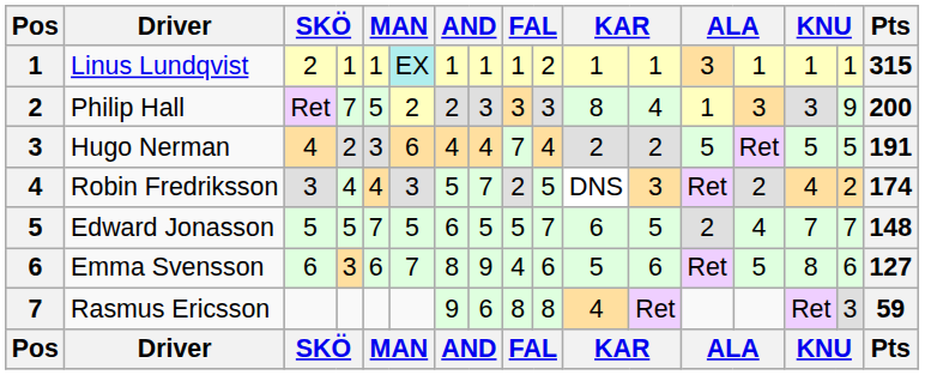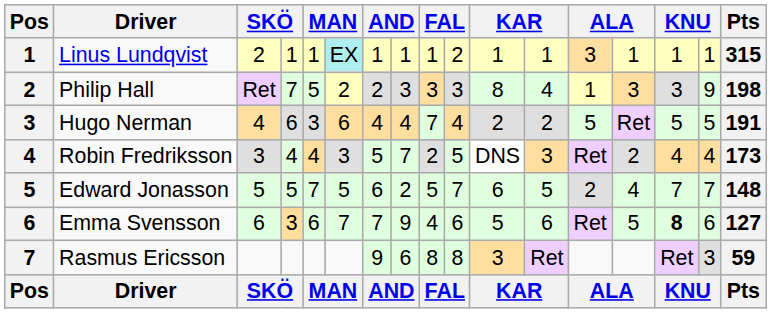Philip Hall | Pts: 200 -> 198
Hugo Nerman | column 4: 2 -> 6
Robin Fredriksson | column 16: 2 -> 4
Robin Fredriksson | Pts: 174 -> 173
Edward Jonasson | column 8: 5 -> 2
Emma Svensson | column 7: 8 -> 7
Emma Svensson | column 15: normal -> bold
Rasmus Ericsson | column 11: 4 -> 3
